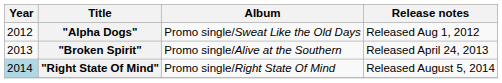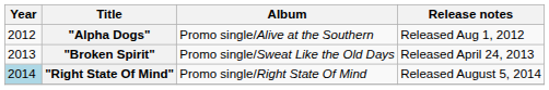"Alpha Dogs" | Album: Promo single/Sweat Like the Old Days -> Promo single/Alive at the Southern
"Broken Spirit" | Album: Promo single/Alive at the Southern -> Promo single/Sweat Like the Old Days
